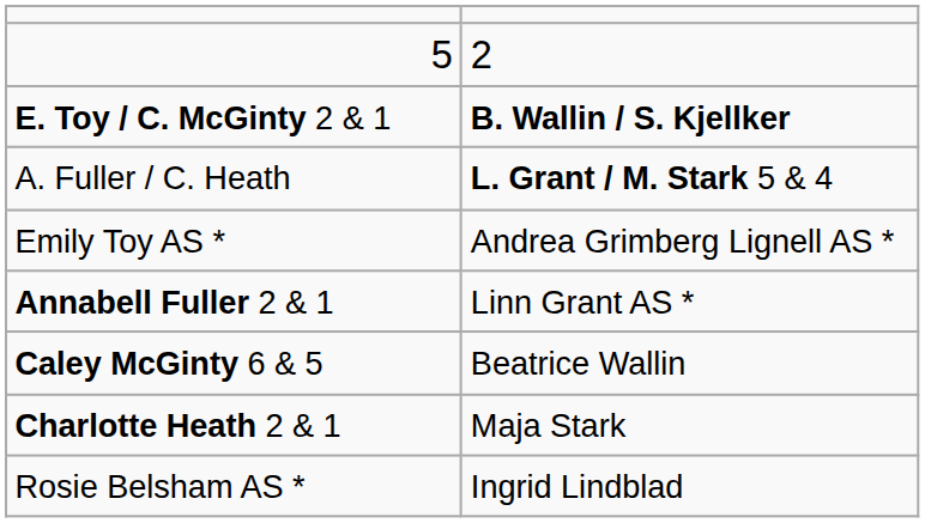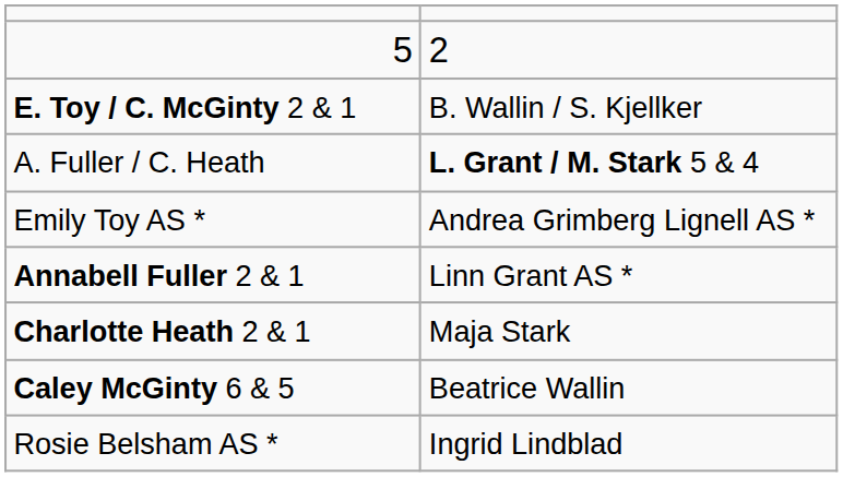E. Toy / C. McGinty 2 & 1 | column 2: bold -> normal
rows swapped: Caley McGinty 6 & 5 <-> Charlotte Heath 2 & 1
